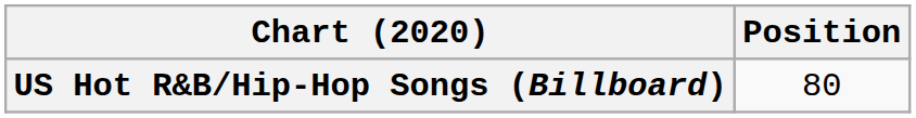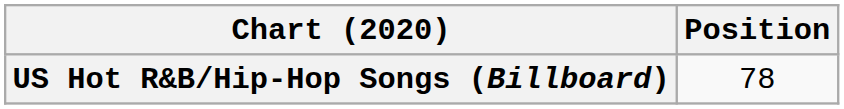US Hot R&B/Hip-Hop Songs (Billboard) | Position: 80 -> 78
